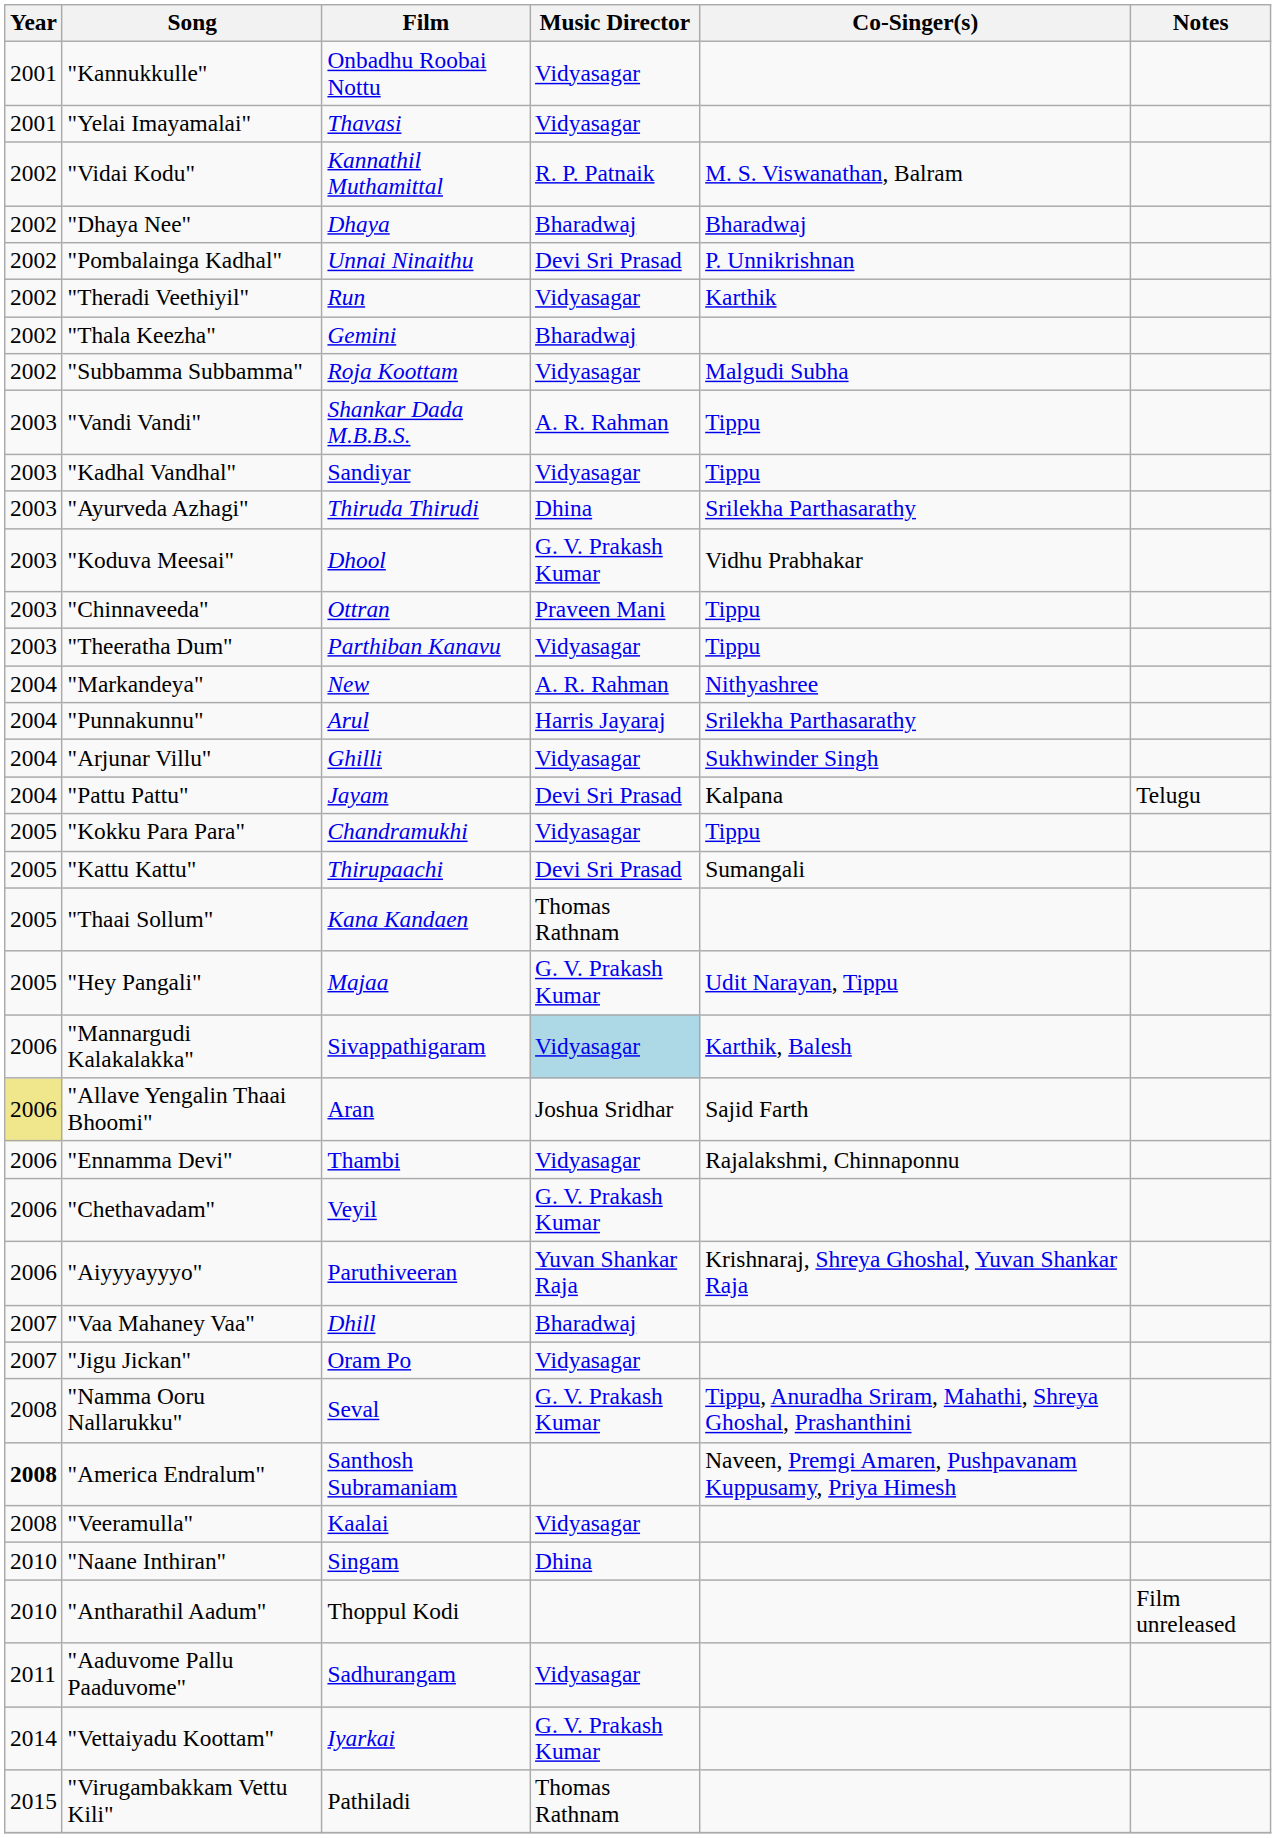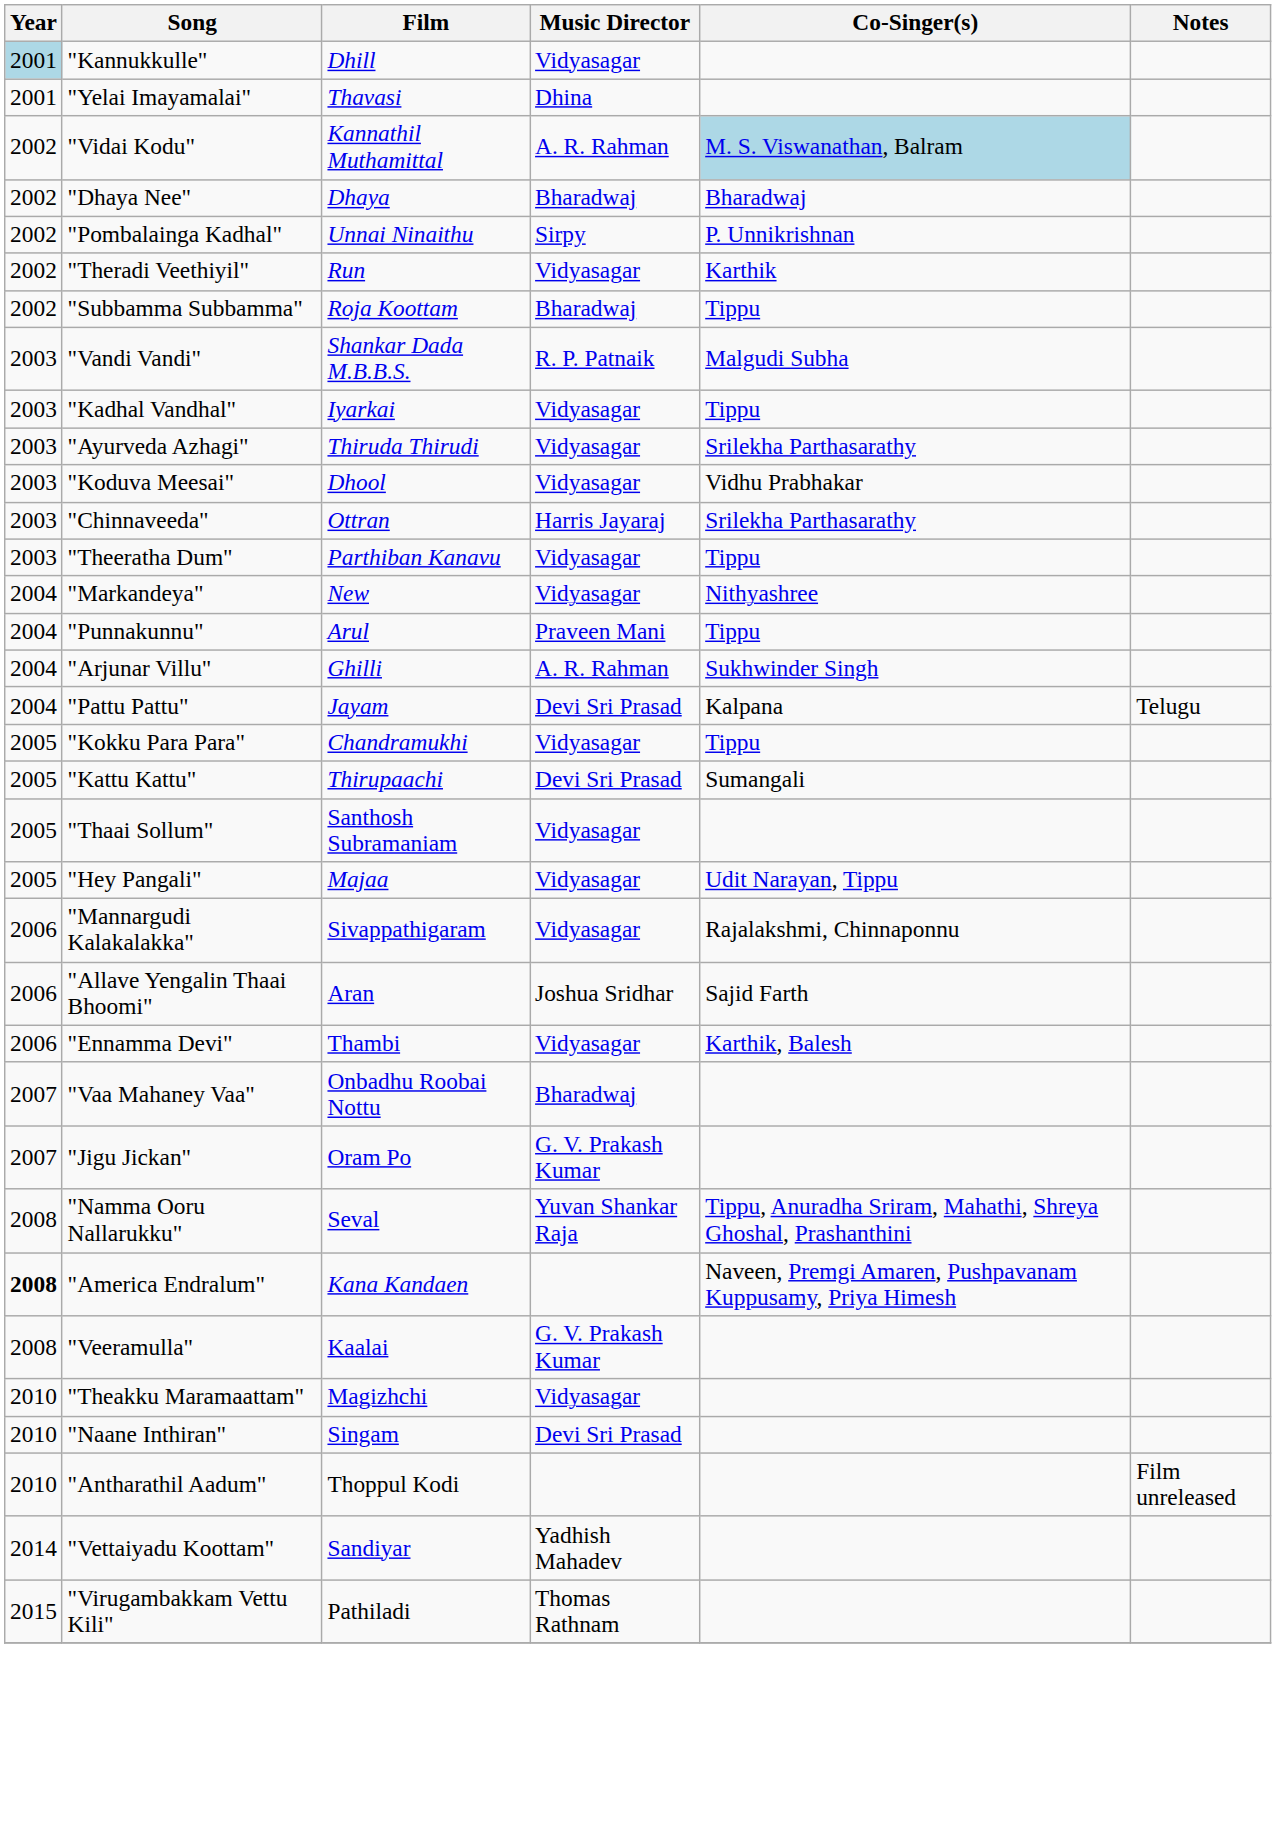"Kannukkulle" | Year: no background -> lightblue background
"Kannukkulle" | Film: Onbadhu Roobai Nottu -> Dhill
"Yelai Imayamalai" | Music Director: Vidyasagar -> Dhina
"Vidai Kodu" | Music Director: R. P. Patnaik -> A. R. Rahman
"Vidai Kodu" | Co-Singer(s): no background -> lightblue background
"Pombalainga Kadhal" | Music Director: Devi Sri Prasad -> Sirpy
- row: 2002 | "Thala Keezha" | Gemini | Bharadwaj
"Subbamma Subbamma" | Music Director: Vidyasagar -> Bharadwaj
"Subbamma Subbamma" | Co-Singer(s): Malgudi Subha -> Tippu
"Vandi Vandi" | Music Director: A. R. Rahman -> R. P. Patnaik
"Vandi Vandi" | Co-Singer(s): Tippu -> Malgudi Subha
"Kadhal Vandhal" | Film: Sandiyar -> Iyarkai
"Ayurveda Azhagi" | Music Director: Dhina -> Vidyasagar
"Koduva Meesai" | Music Director: G. V. Prakash Kumar -> Vidyasagar
"Chinnaveeda" | Music Director: Praveen Mani -> Harris Jayaraj
"Chinnaveeda" | Co-Singer(s): Tippu -> Srilekha Parthasarathy
"Markandeya" | Music Director: A. R. Rahman -> Vidyasagar
"Punnakunnu" | Music Director: Harris Jayaraj -> Praveen Mani
"Punnakunnu" | Co-Singer(s): Srilekha Parthasarathy -> Tippu
"Arjunar Villu" | Music Director: Vidyasagar -> A. R. Rahman
"Thaai Sollum" | Film: Kana Kandaen -> Santhosh Subramaniam
"Thaai Sollum" | Music Director: Thomas Rathnam -> Vidyasagar
"Hey Pangali" | Music Director: G. V. Prakash Kumar -> Vidyasagar
"Mannargudi Kalakalakka" | Music Director: lightblue background -> no background
"Mannargudi Kalakalakka" | Co-Singer(s): Karthik, Balesh -> Rajalakshmi, Chinnaponnu
"Allave Yengalin Thaai Bhoomi" | Year: khaki background -> no background
"Ennamma Devi" | Co-Singer(s): Rajalakshmi, Chinnaponnu -> Karthik, Balesh
- row: 2006 | "Chethavadam" | Veyil | G. V. Prakash Kumar
- row: 2006 | "Aiyyyayyyo" | Paruthiveeran | Yuvan Shankar Raja | Krishnaraj, Shreya Ghoshal, Yuvan Shankar Raja
"Vaa Mahaney Vaa" | Film: Dhill -> Onbadhu Roobai Nottu
"Jigu Jickan" | Music Director: Vidyasagar -> G. V. Prakash Kumar
"Namma Ooru Nallarukku" | Music Director: G. V. Prakash Kumar -> Yuvan Shankar Raja
"America Endralum" | Film: Santhosh Subramaniam -> Kana Kandaen
"Veeramulla" | Music Director: Vidyasagar -> G. V. Prakash Kumar
+ row: 2010 | "Theakku Maramaattam" | Magizhchi | Vidyasagar
"Naane Inthiran" | Music Director: Dhina -> Devi Sri Prasad
- row: 2011 | "Aaduvome Pallu Paaduvome" | Sadhurangam | Vidyasagar
"Vettaiyadu Koottam" | Film: Iyarkai -> Sandiyar
"Vettaiyadu Koottam" | Music Director: G. V. Prakash Kumar -> Yadhish Mahadev
